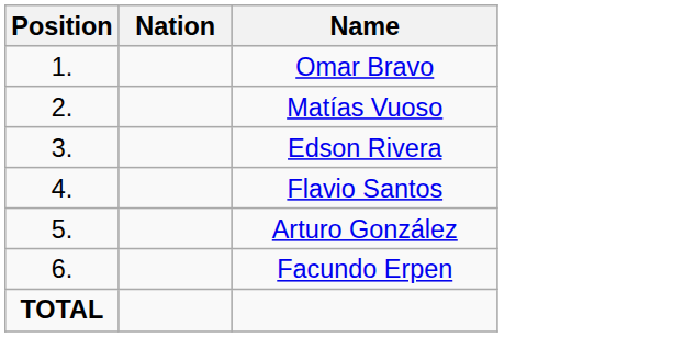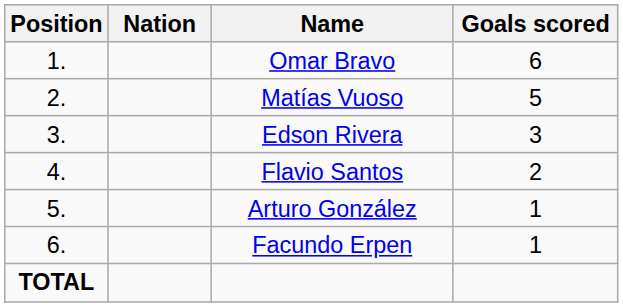+ column: Goals scored | 6 | 5 | 3 | 2 | 1 | 1
